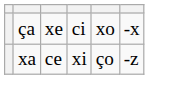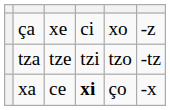ça | column 6: -x -> -z
+ row: tza | tze | tzi | tzo | -tz
xa | column 4: normal -> bold
xa | column 6: -z -> -x
